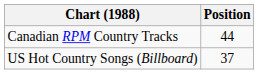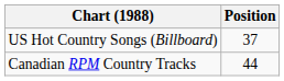rows swapped: Canadian RPM Country Tracks <-> US Hot Country Songs (Billboard)
